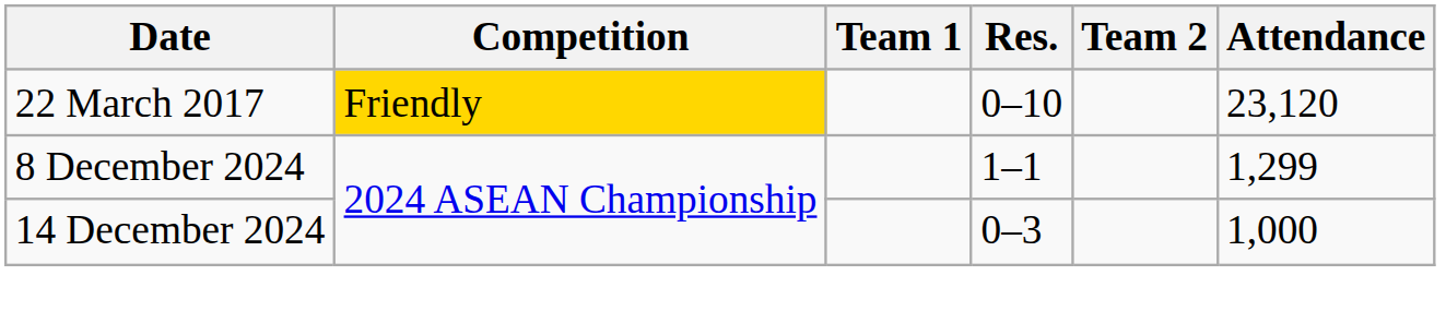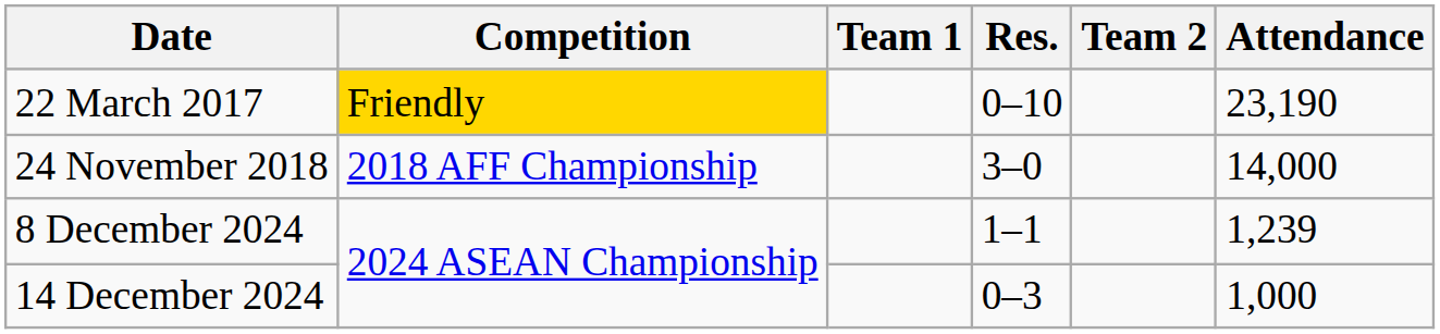22 March 2017 | Attendance: 23,120 -> 23,190
+ row: 24 November 2018 | 2018 AFF Championship | 3–0 | 14,000
8 December 2024 | Attendance: 1,299 -> 1,239
